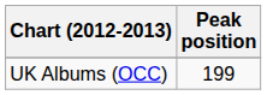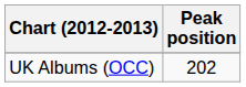UK Albums (OCC) | Peak position: 199 -> 202
